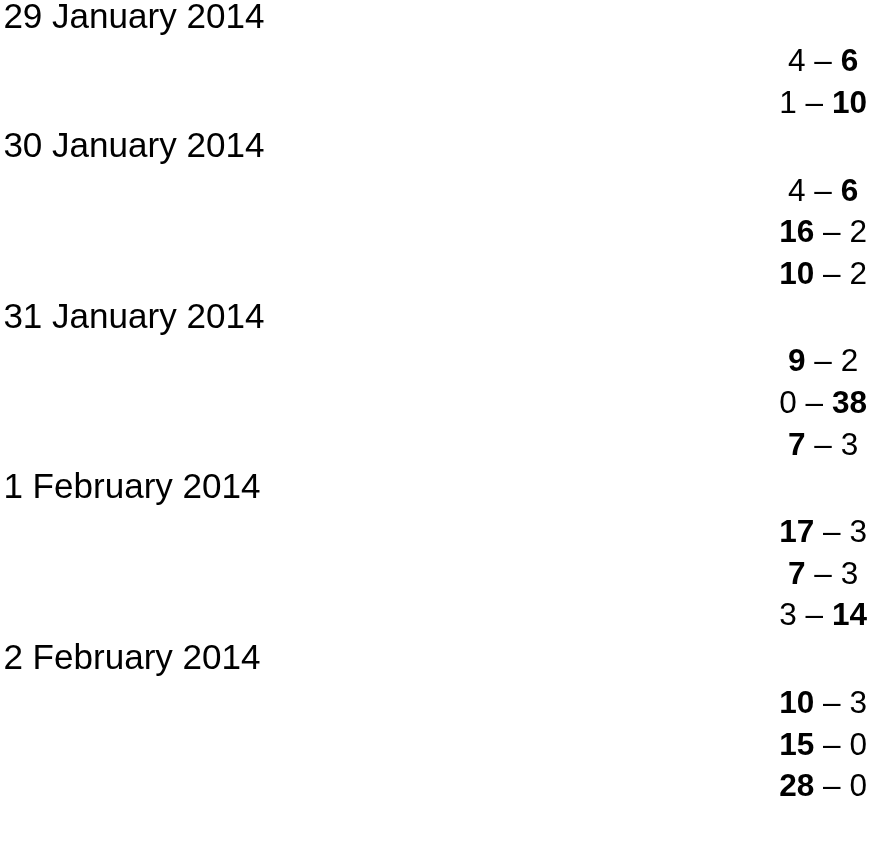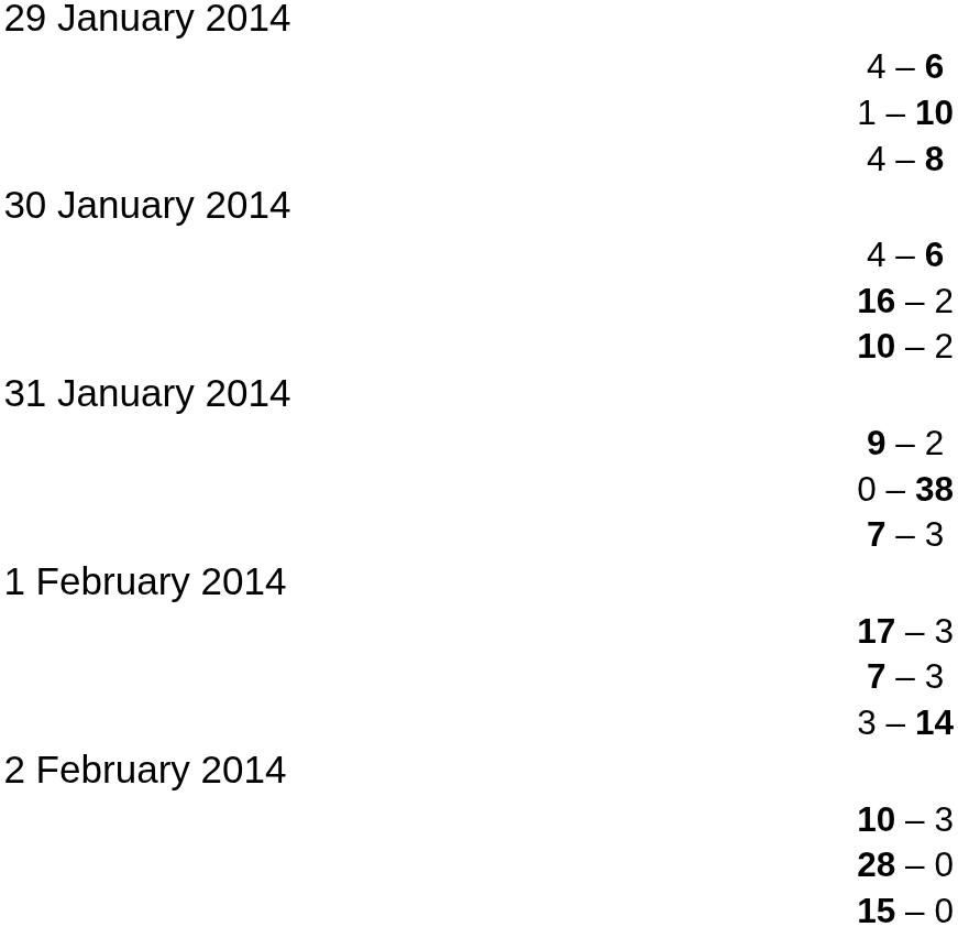+ row: 4 – 8
rows swapped: 28 – 0 <-> 15 – 0
